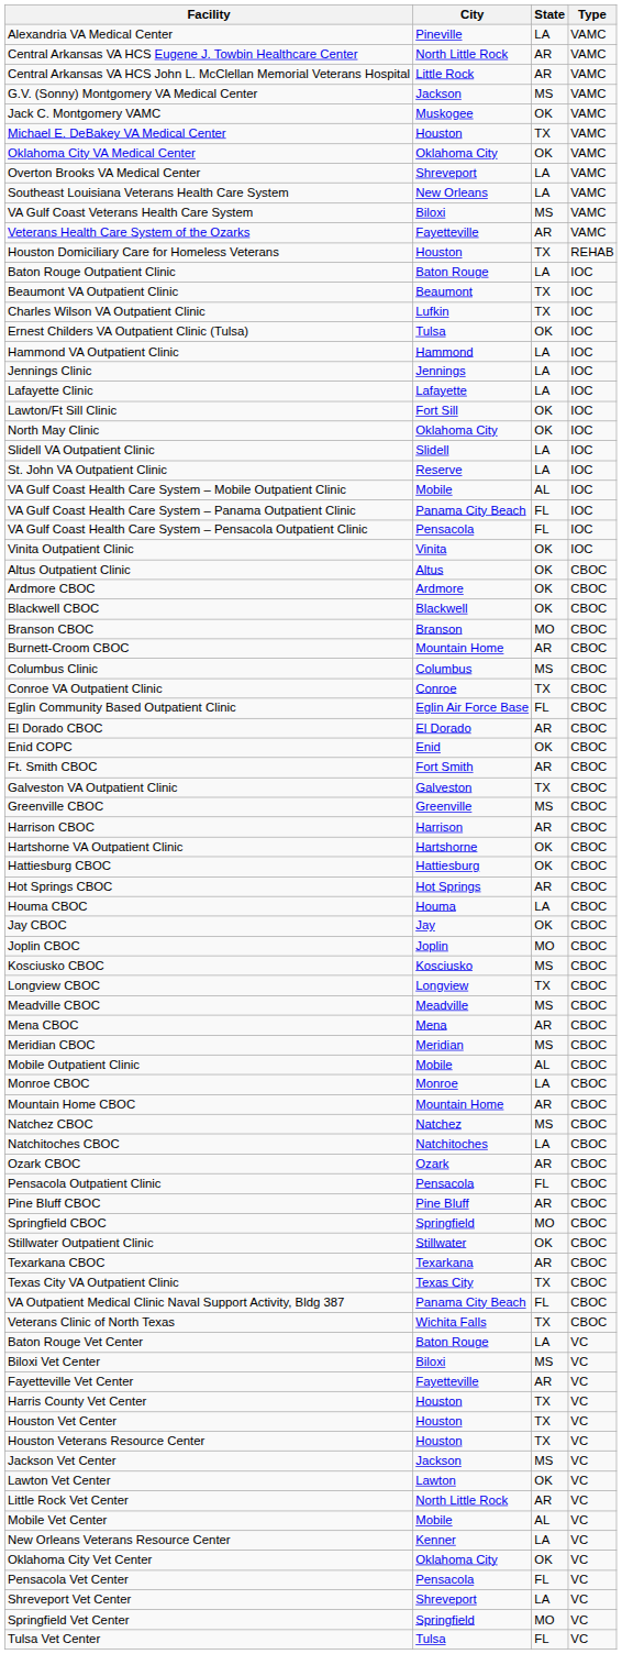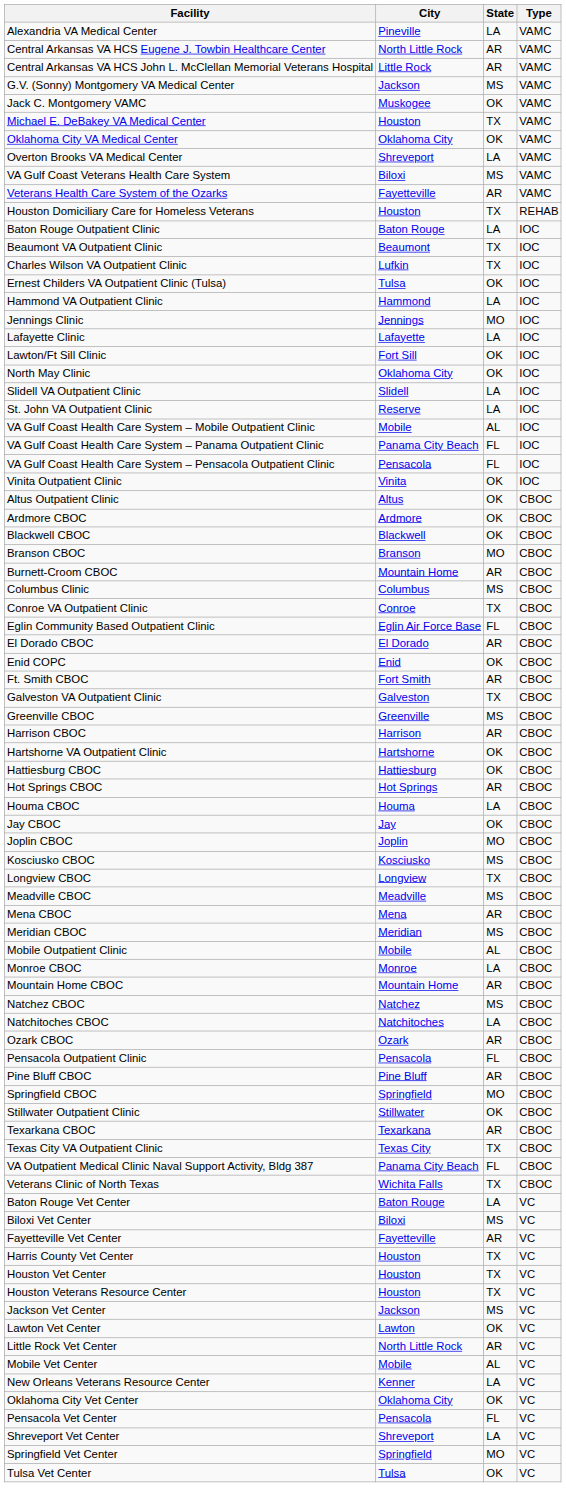- row: Southeast Louisiana Veterans Health Care System | New Orleans | LA | VAMC
Jennings Clinic | State: LA -> MO
Tulsa Vet Center | State: FL -> OK
